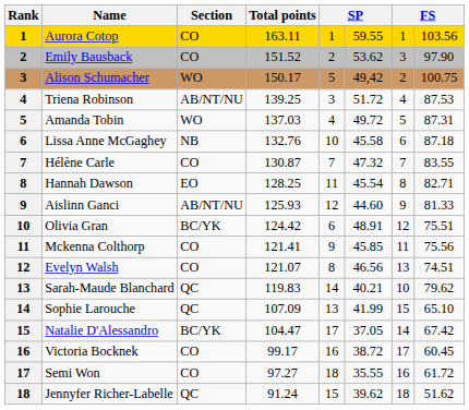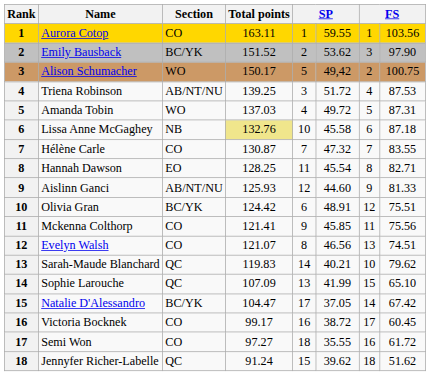Emily Bausback | Section: CO -> BC/YK
Lissa Anne McGaghey | Total points: no background -> khaki background
